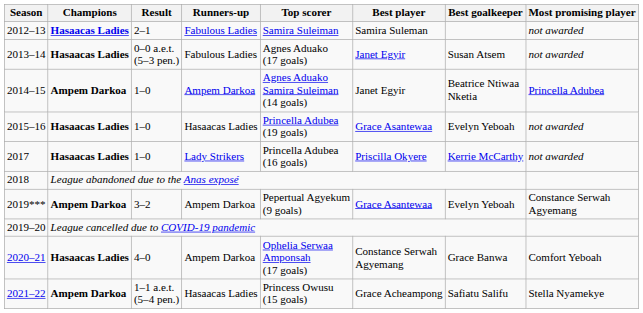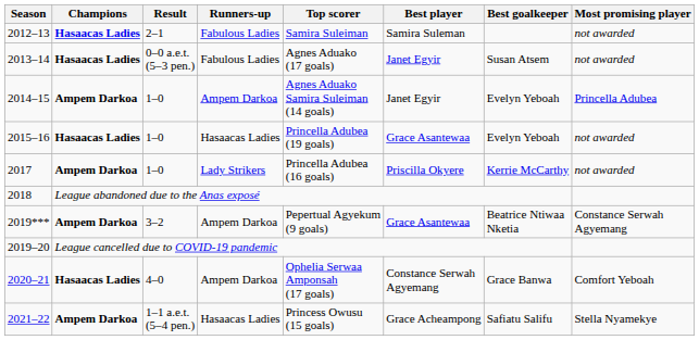2014–15 | Best goalkeeper: Beatrice Ntiwaa Nketia -> Evelyn Yeboah
2017 | Champions: Hasaacas Ladies -> Ampem Darkoa
2019*** | Best goalkeeper: Evelyn Yeboah -> Beatrice Ntiwaa Nketia
